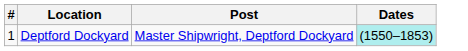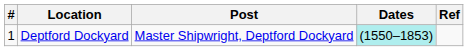+ column: Ref
